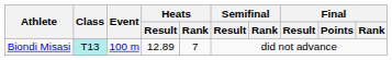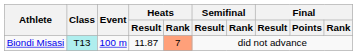Biondi Misasi | Heats / Result: 12.89 -> 11.87
Biondi Misasi | Heats / Rank: no background -> lightsalmon background
